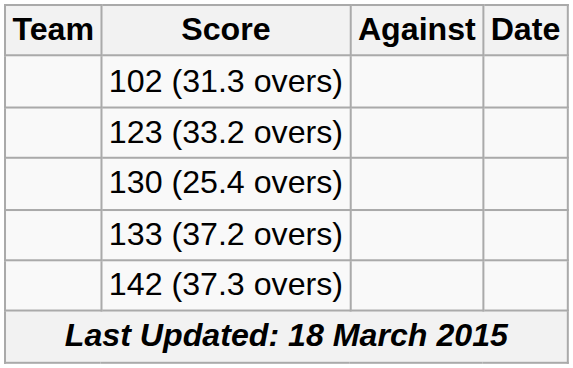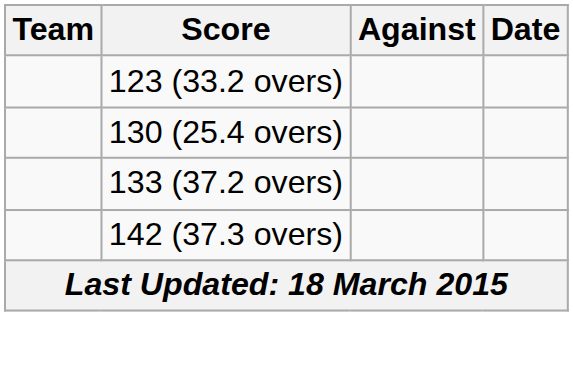- row: 102 (31.3 overs)
